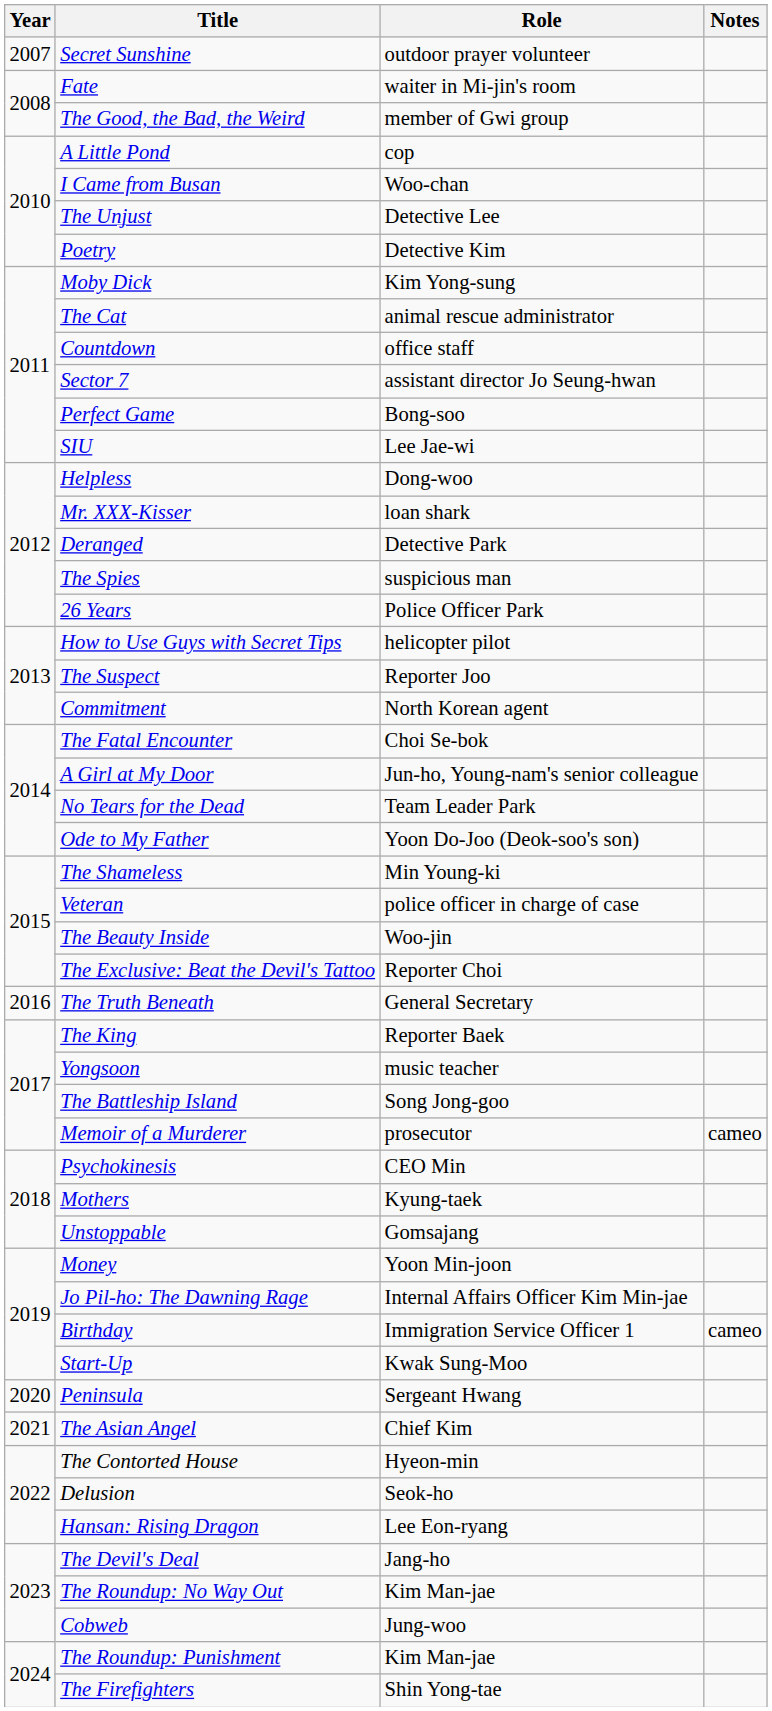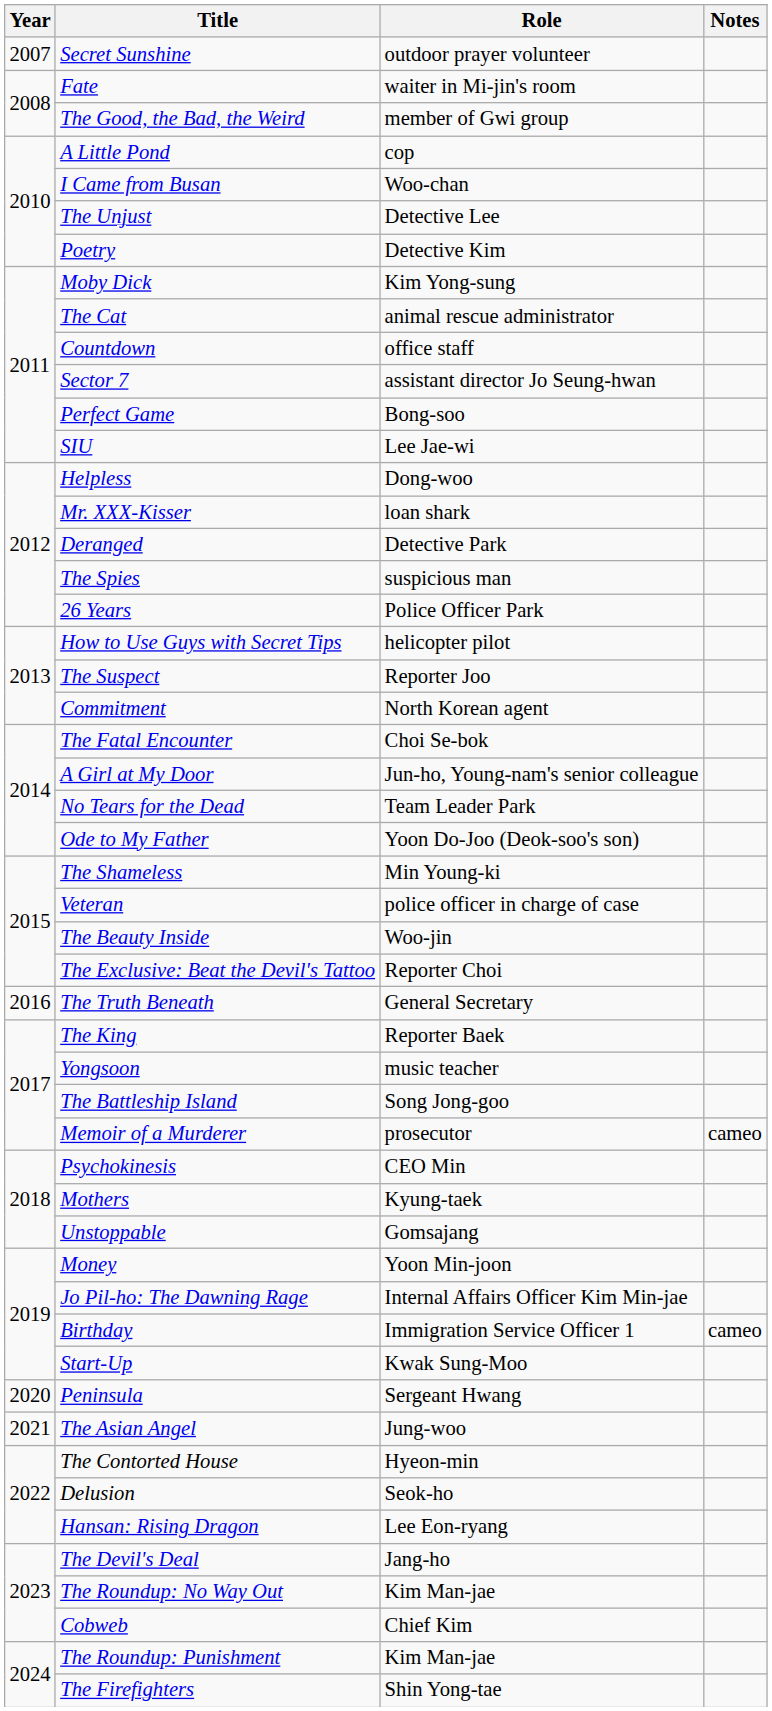The Asian Angel | Role: Chief Kim -> Jung-woo
Cobweb | Role: Jung-woo -> Chief Kim
